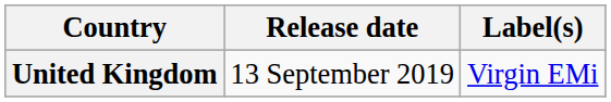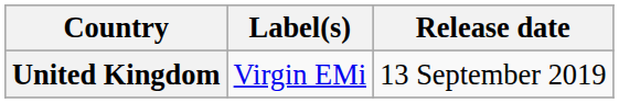columns swapped: Release date <-> Label(s)
